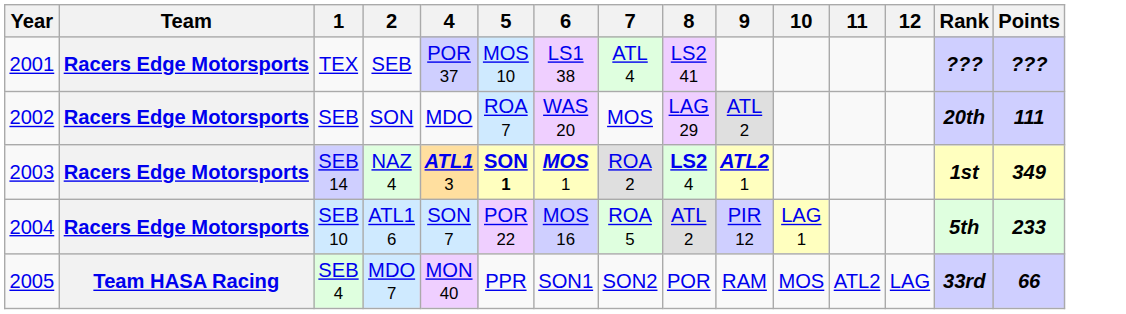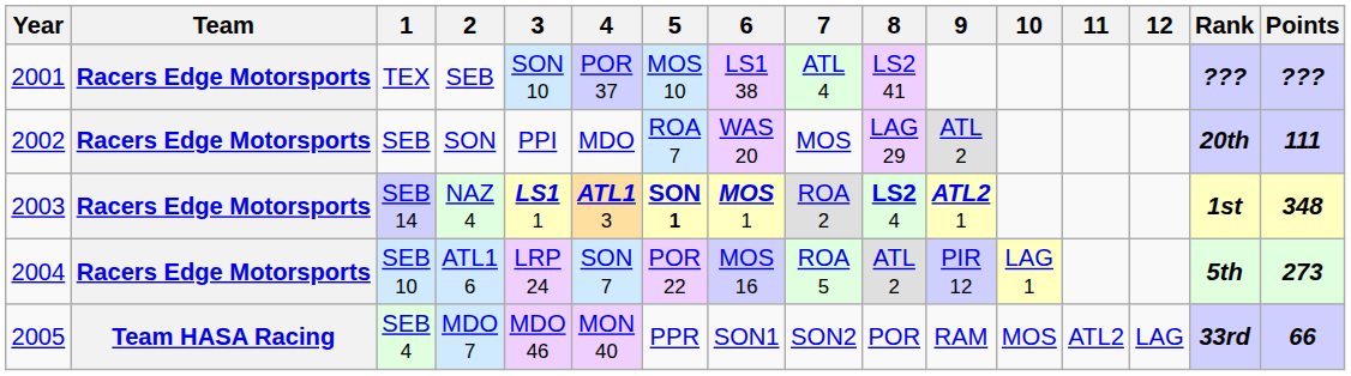+ column: 3 | SON 10 | PPI | LS1 1 | LRP 24 | MDO 46
SEB 14 | Points: 349 -> 348
SEB 10 | Points: 233 -> 273
